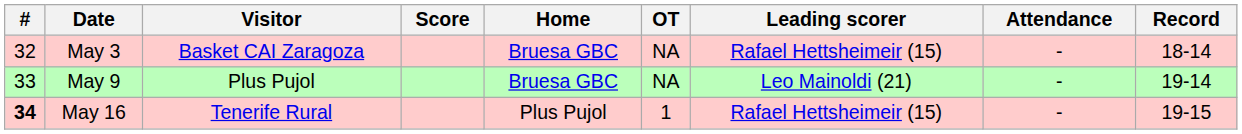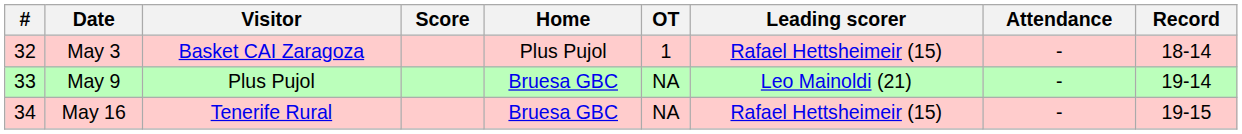May 3 | Home: Bruesa GBC -> Plus Pujol
May 3 | OT: NA -> 1
May 16 | #: bold -> normal
May 16 | Home: Plus Pujol -> Bruesa GBC
May 16 | OT: 1 -> NA
